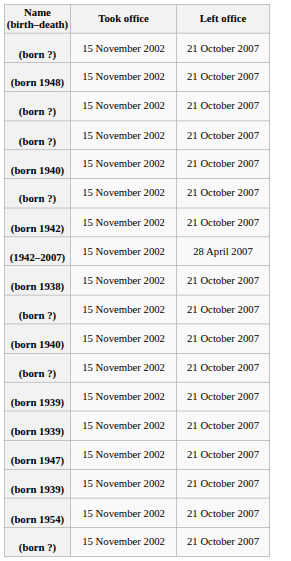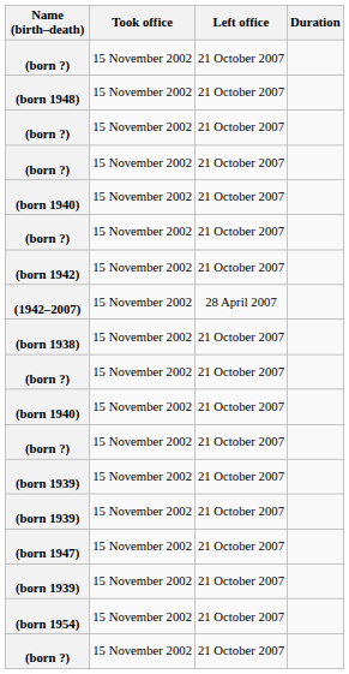+ column: Duration
